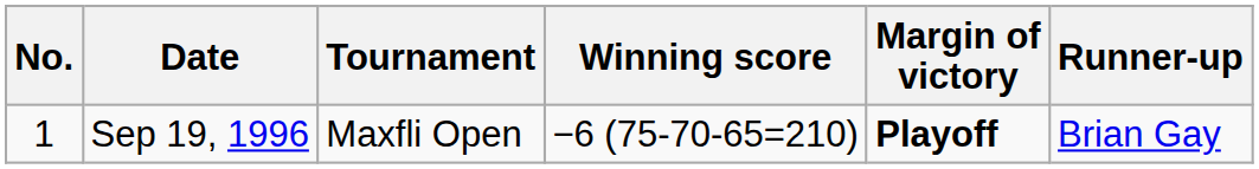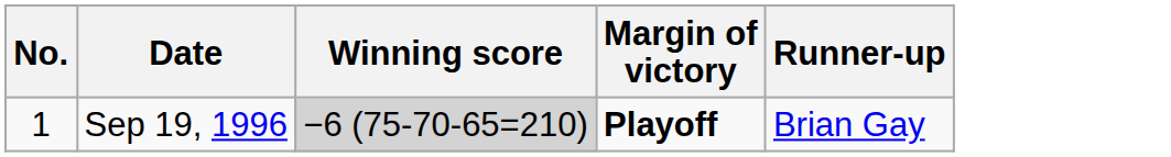- column: Tournament | Maxfli Open
Sep 19, 1996 | Winning score: no background -> lightgrey background
